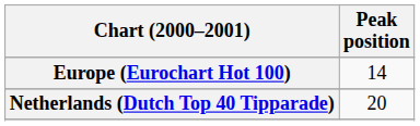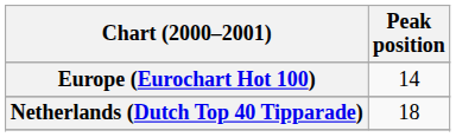Netherlands (Dutch Top 40 Tipparade) | Peak position: 20 -> 18
